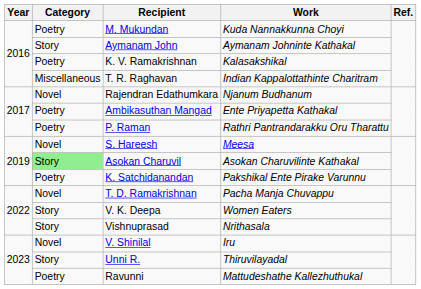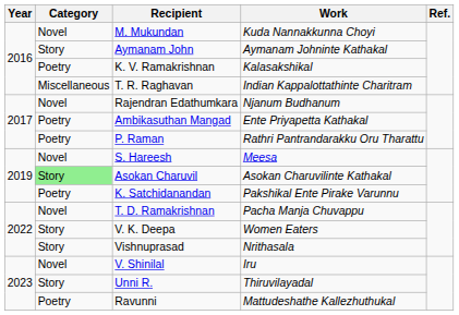M. Mukundan | Category: Poetry -> Novel
